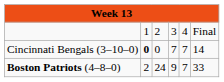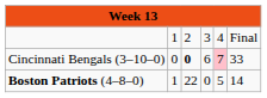Cincinnati Bengals (3–10–0) | column 2: bold -> normal
Cincinnati Bengals (3–10–0) | column 3: normal -> bold
Cincinnati Bengals (3–10–0) | column 4: 7 -> 6
Cincinnati Bengals (3–10–0) | column 5: no background -> pink background
Cincinnati Bengals (3–10–0) | column 6: 14 -> 33
Boston Patriots (4–8–0) | column 2: 2 -> 1
Boston Patriots (4–8–0) | column 3: 24 -> 22
Boston Patriots (4–8–0) | column 4: 9 -> 0
Boston Patriots (4–8–0) | column 5: 7 -> 5
Boston Patriots (4–8–0) | column 6: 33 -> 14
